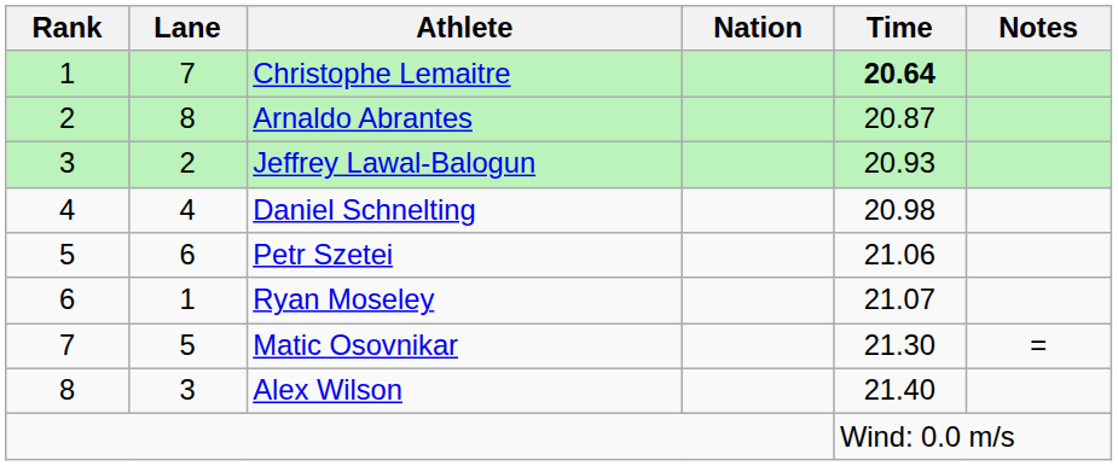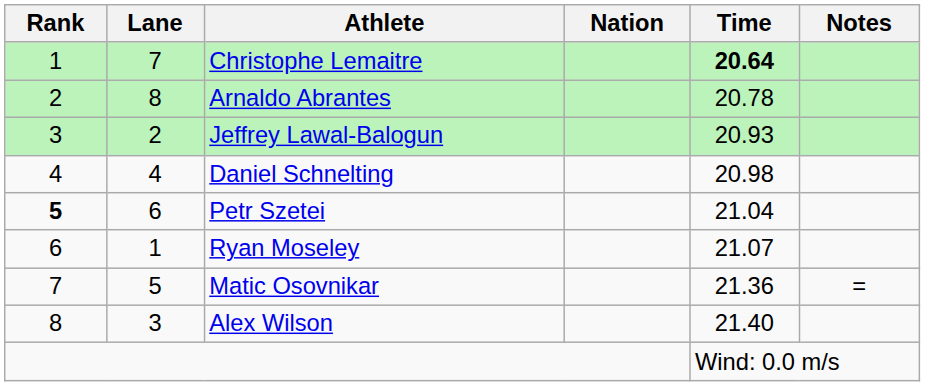Arnaldo Abrantes | Time: 20.87 -> 20.78
Petr Szetei | Rank: normal -> bold
Petr Szetei | Time: 21.06 -> 21.04
Matic Osovnikar | Time: 21.30 -> 21.36
